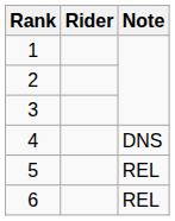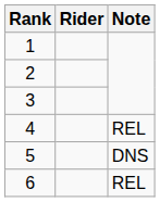4 | Note: DNS -> REL
5 | Note: REL -> DNS
